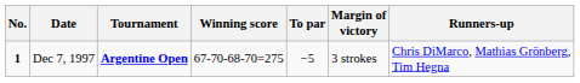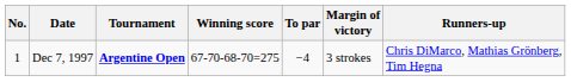Dec 7, 1997 | No.: bold -> normal
Dec 7, 1997 | To par: −5 -> −4
